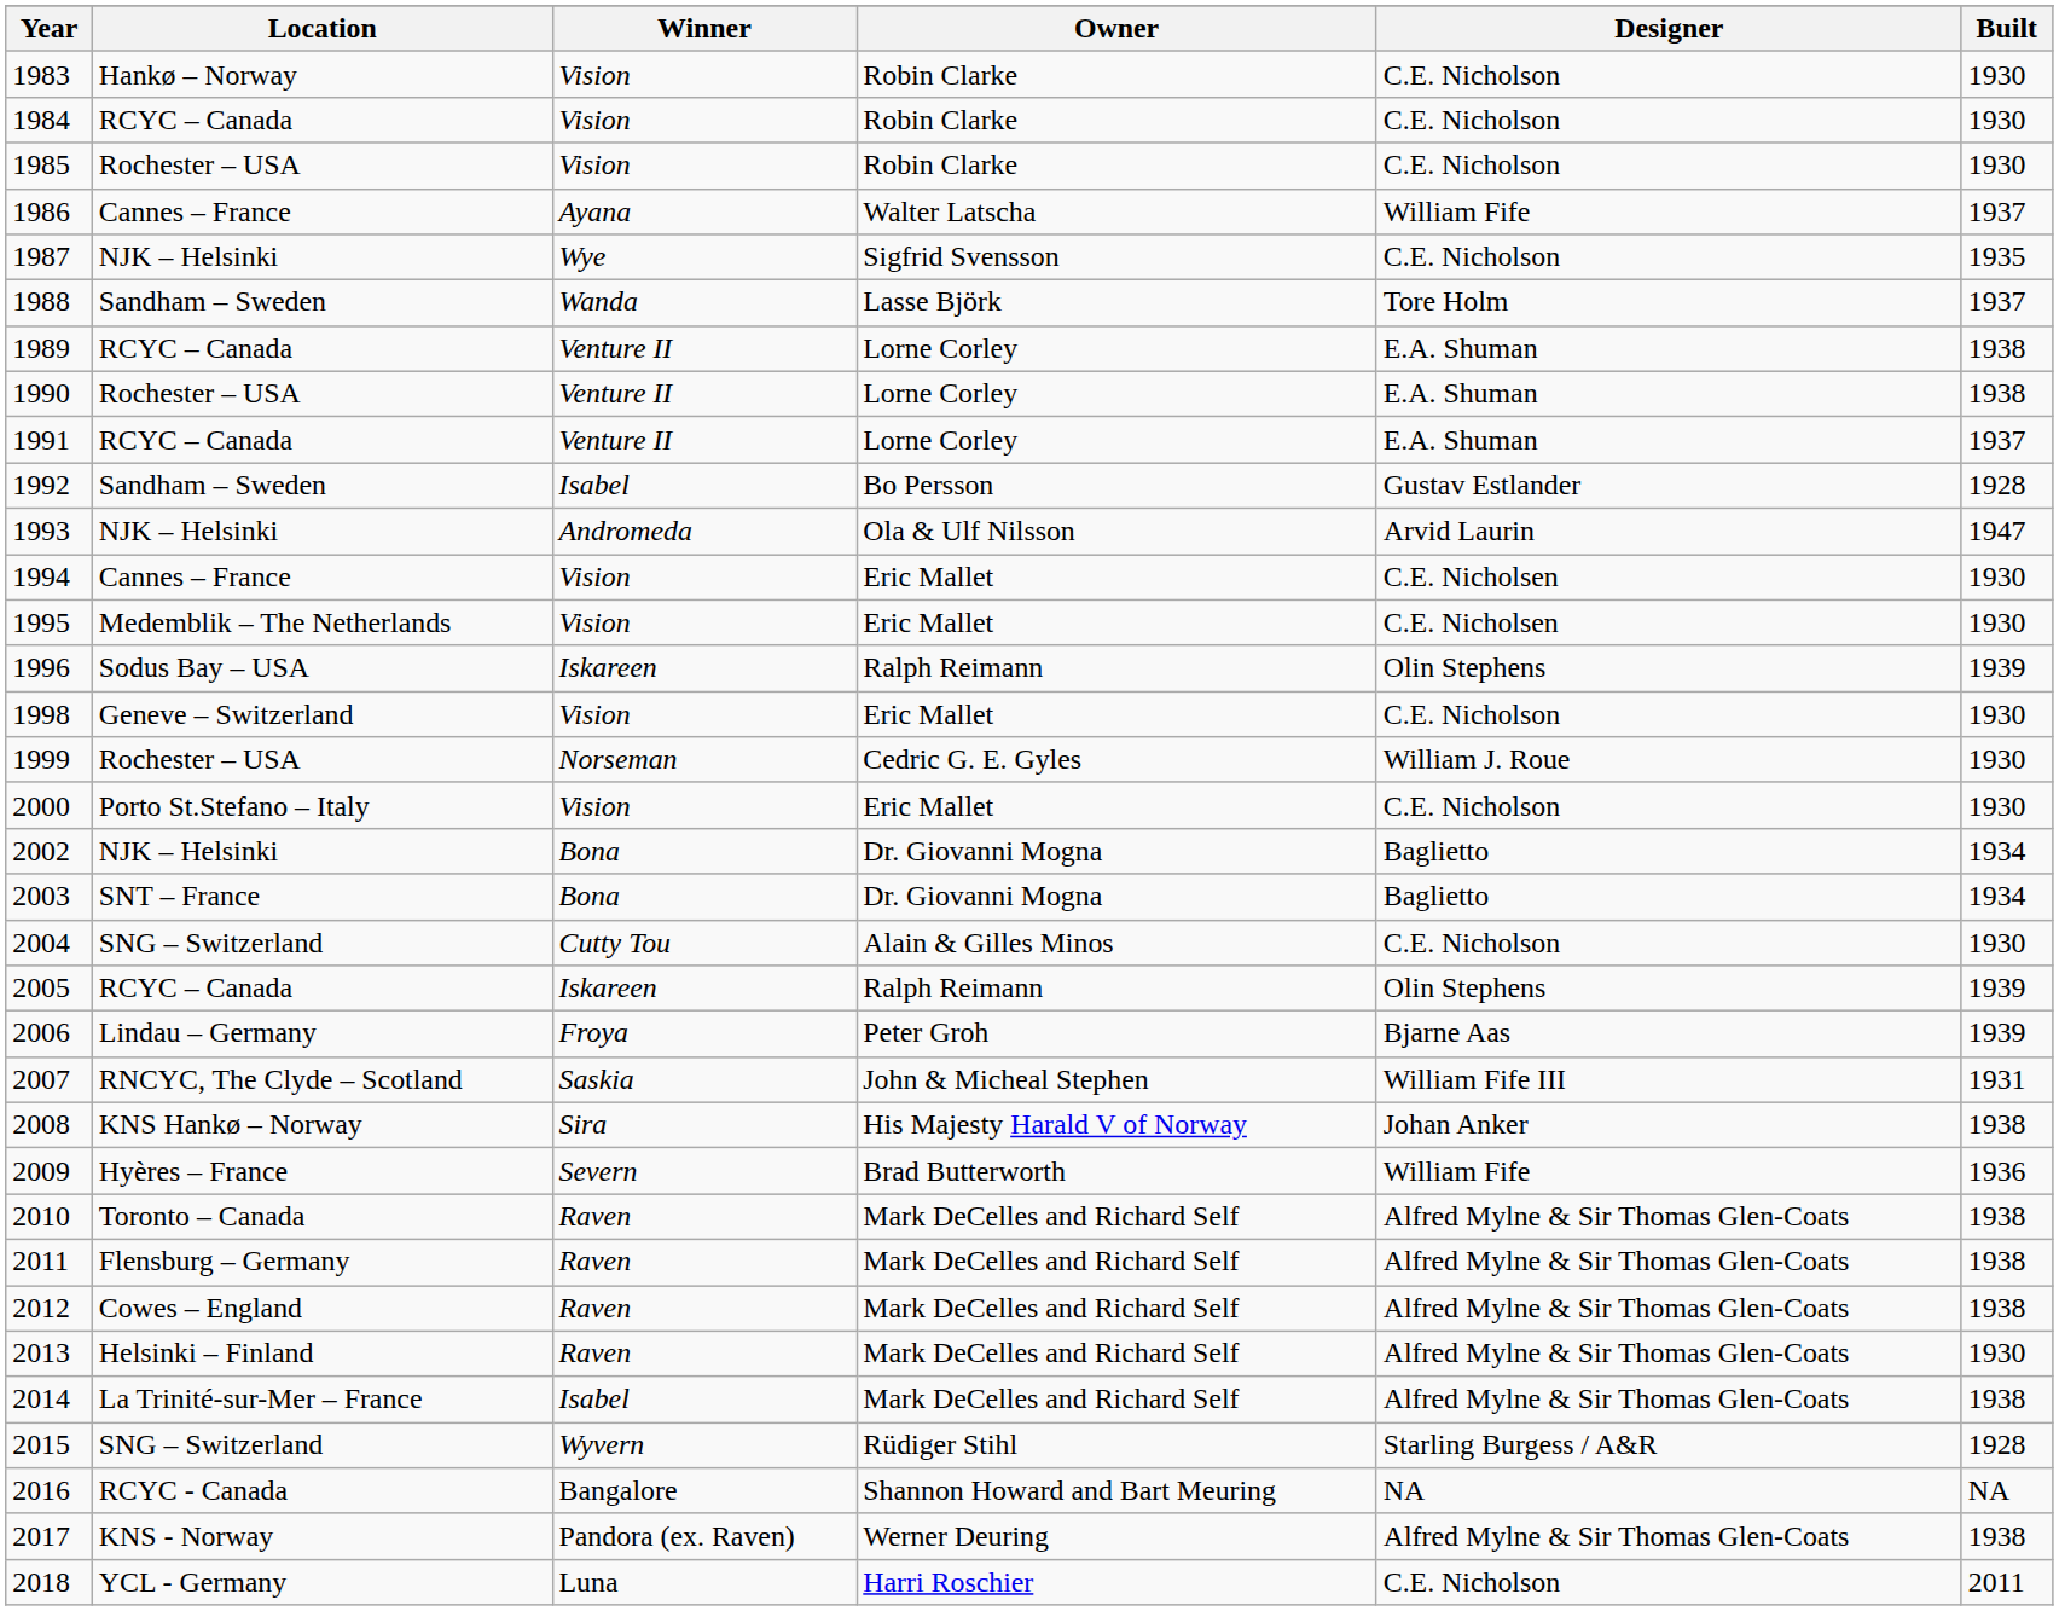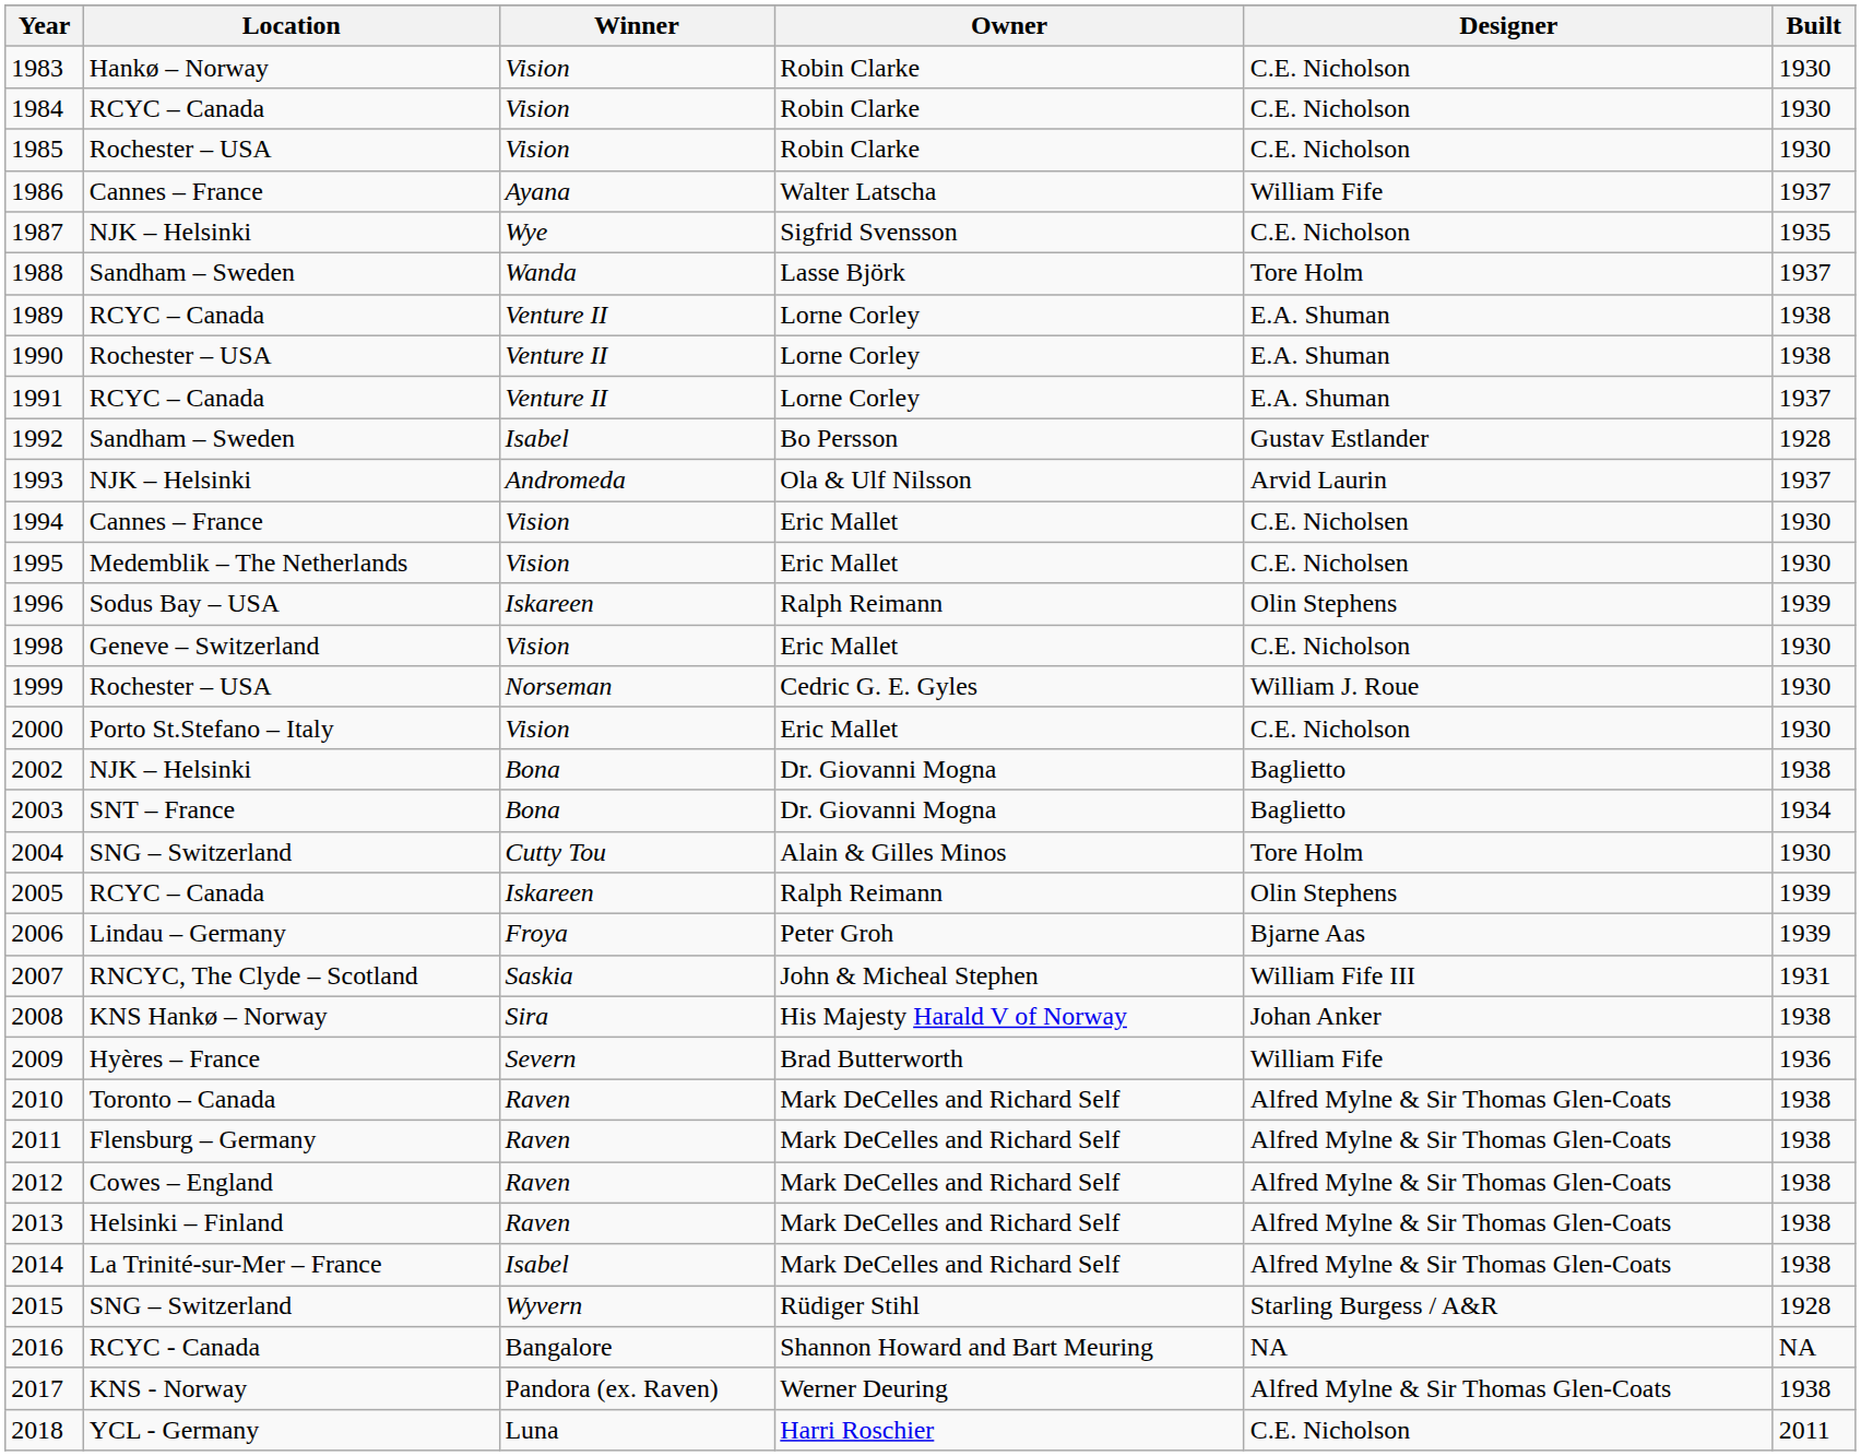1993 | Built: 1947 -> 1937
2002 | Built: 1934 -> 1938
2004 | Designer: C.E. Nicholson -> Tore Holm
2013 | Built: 1930 -> 1938
